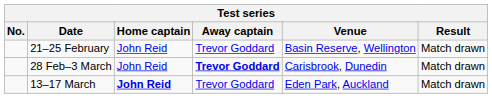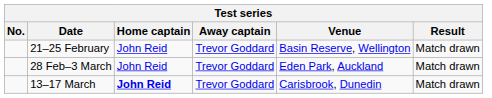28 Feb–3 March | Away captain: bold -> normal
28 Feb–3 March | Venue: Carisbrook, Dunedin -> Eden Park, Auckland
13–17 March | Venue: Eden Park, Auckland -> Carisbrook, Dunedin
